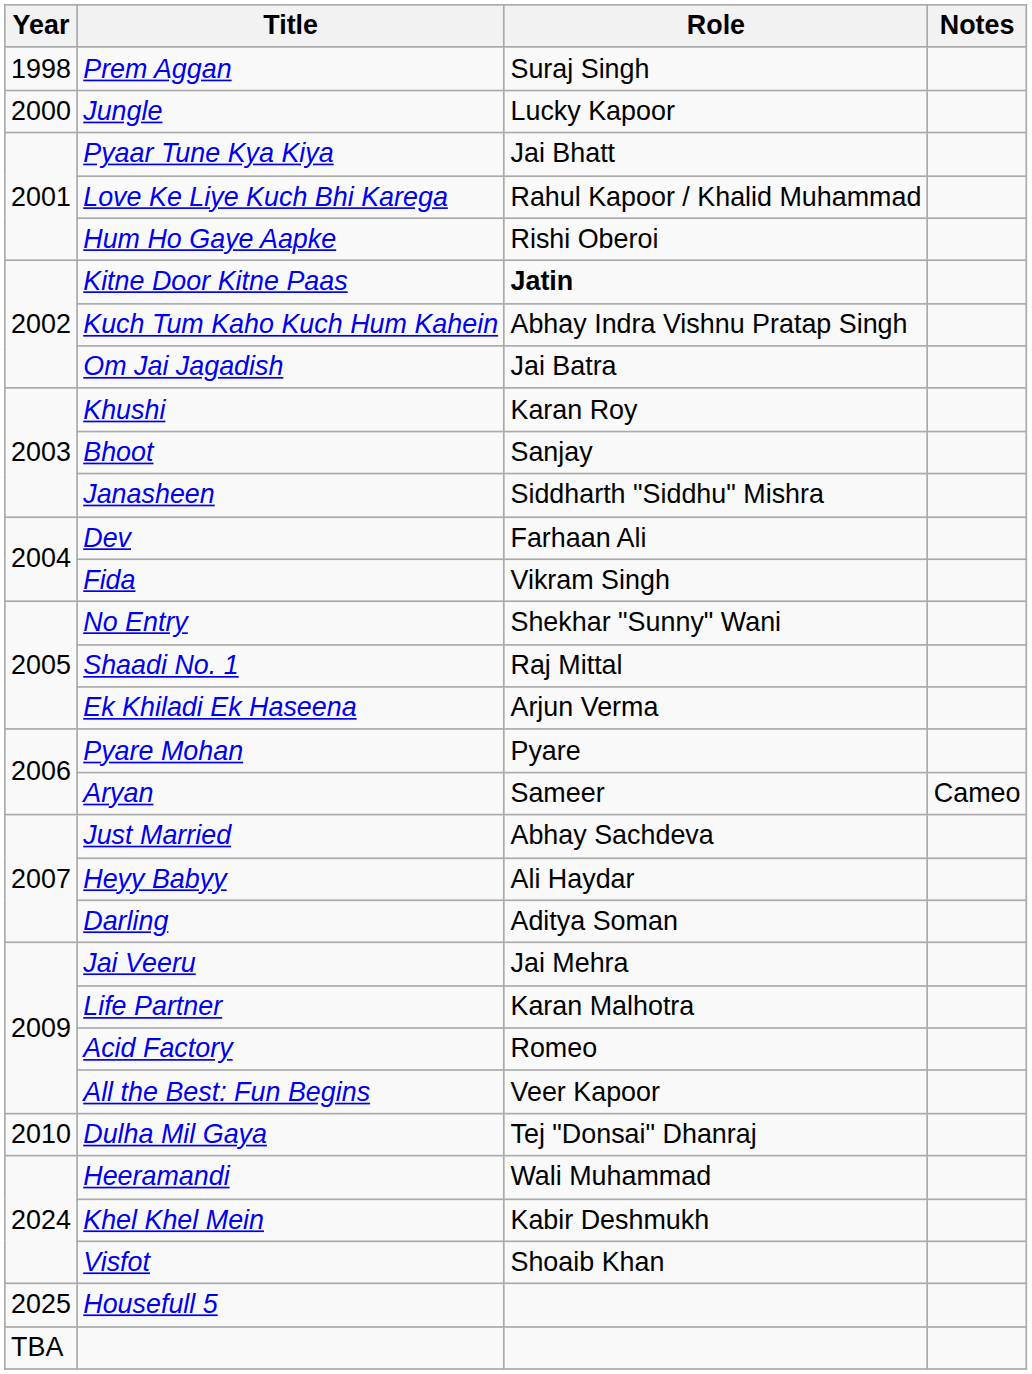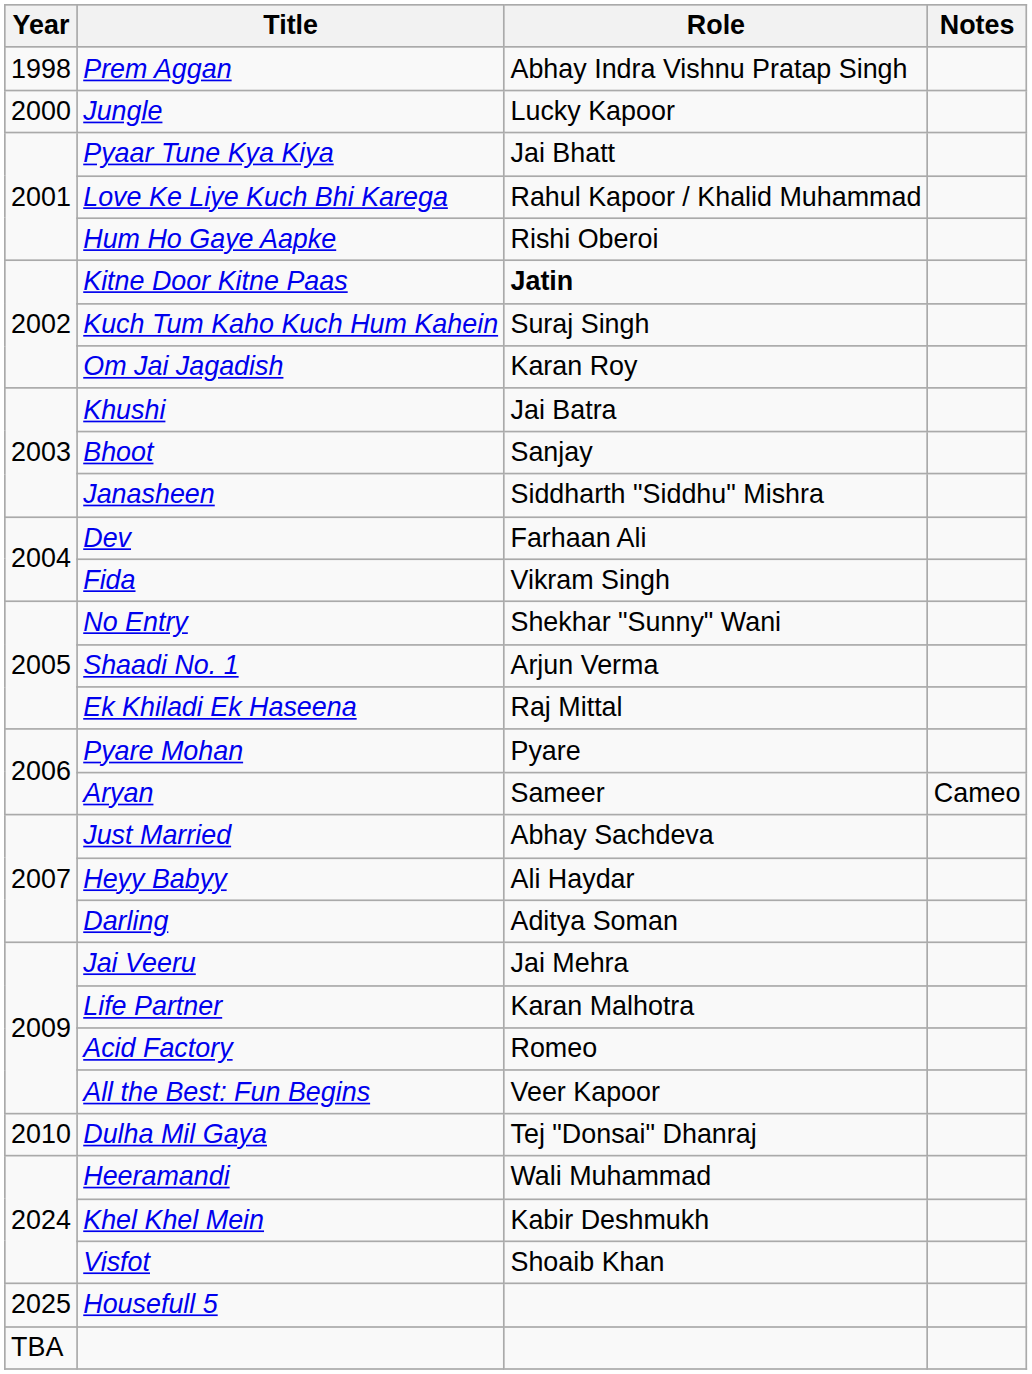Prem Aggan | Role: Suraj Singh -> Abhay Indra Vishnu Pratap Singh
Kuch Tum Kaho Kuch Hum Kahein | Role: Abhay Indra Vishnu Pratap Singh -> Suraj Singh
Om Jai Jagadish | Role: Jai Batra -> Karan Roy
Khushi | Role: Karan Roy -> Jai Batra
Shaadi No. 1 | Role: Raj Mittal -> Arjun Verma
Ek Khiladi Ek Haseena | Role: Arjun Verma -> Raj Mittal
